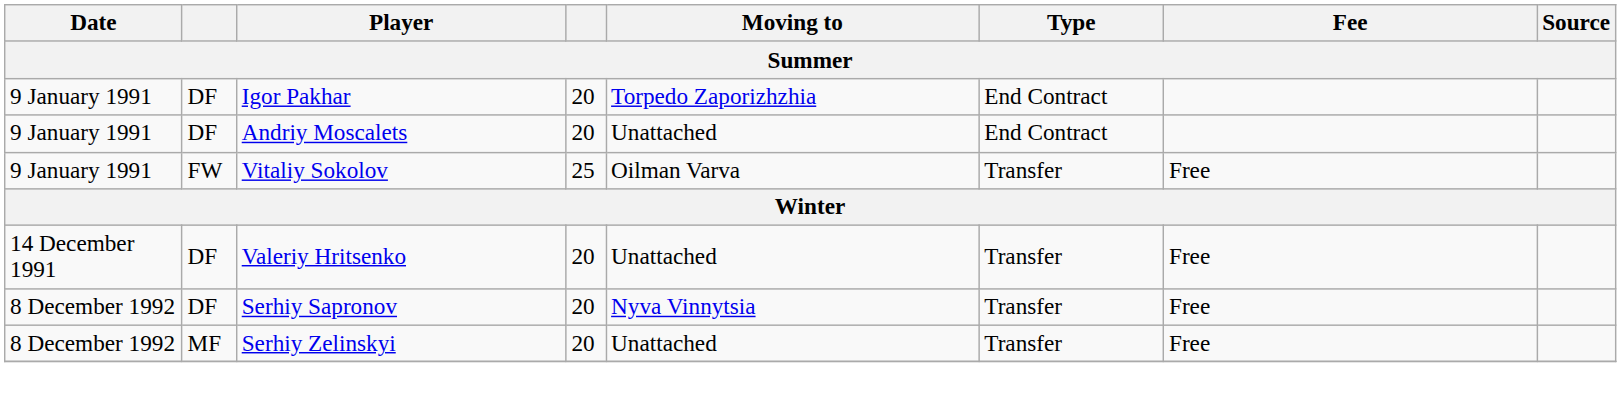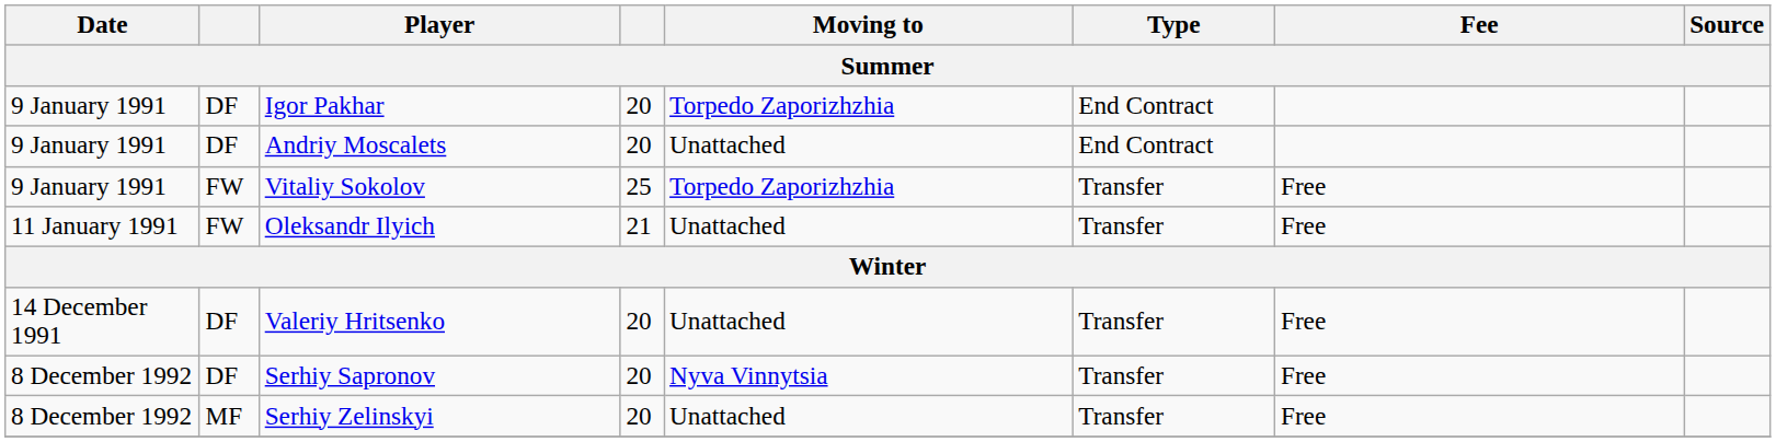Vitaliy Sokolov | Moving to: Oilman Varva -> Torpedo Zaporizhzhia
+ row: 11 January 1991 | FW | Oleksandr Ilyich | 21 | Unattached | Transfer | Free
